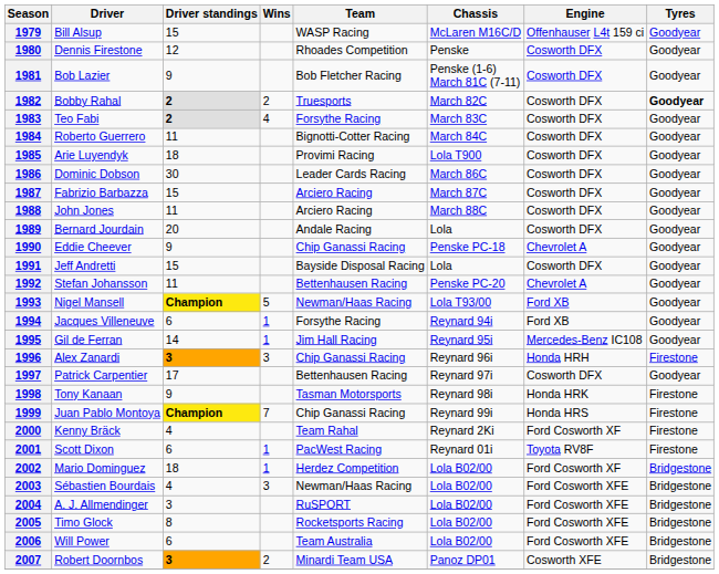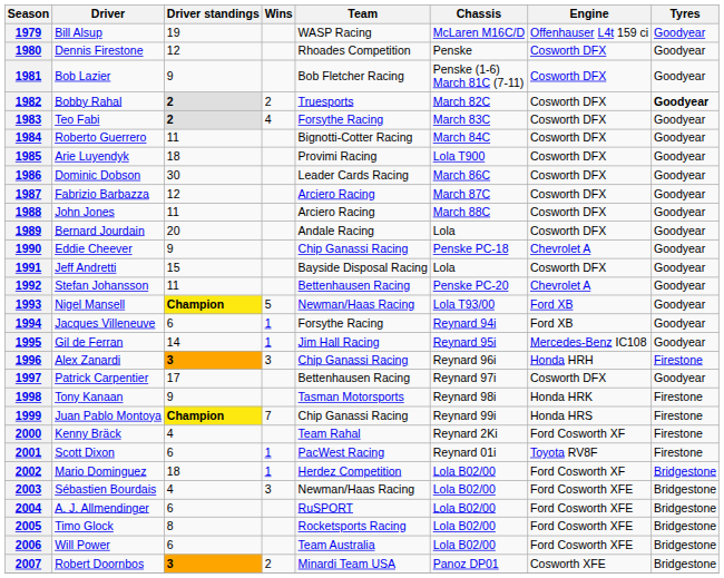1979 | Driver standings: 15 -> 19
1987 | Driver standings: 15 -> 12
2004 | Driver standings: 3 -> 6
